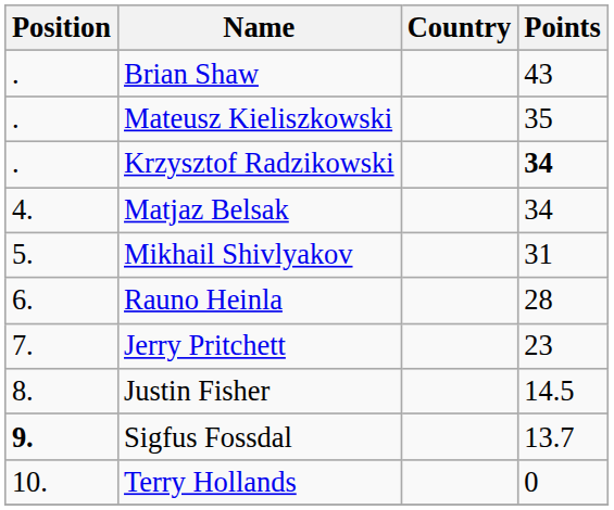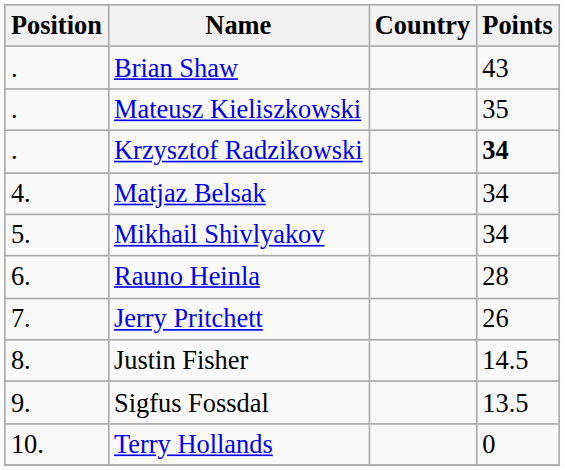Mikhail Shivlyakov | Points: 31 -> 34
Jerry Pritchett | Points: 23 -> 26
Sigfus Fossdal | Position: bold -> normal
Sigfus Fossdal | Points: 13.7 -> 13.5
